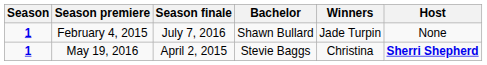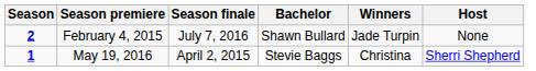February 4, 2015 | Season: 1 -> 2
May 19, 2016 | Host: bold -> normal
